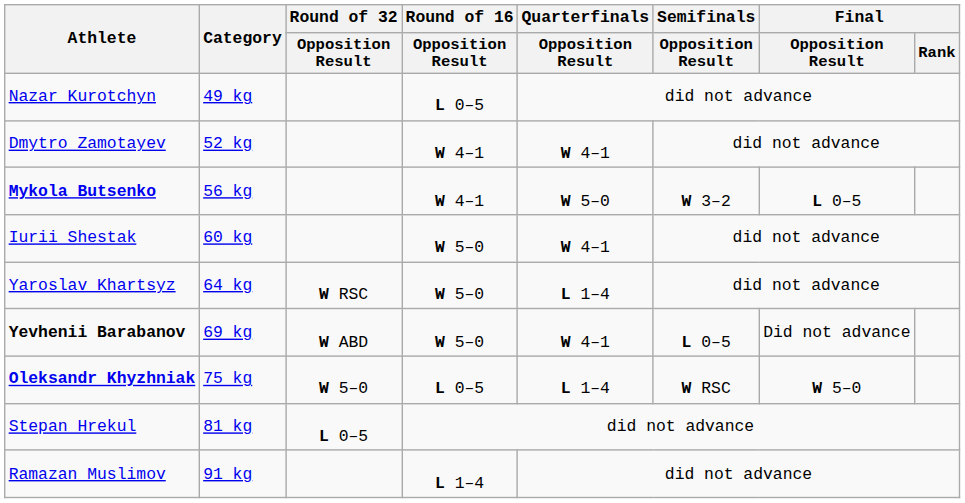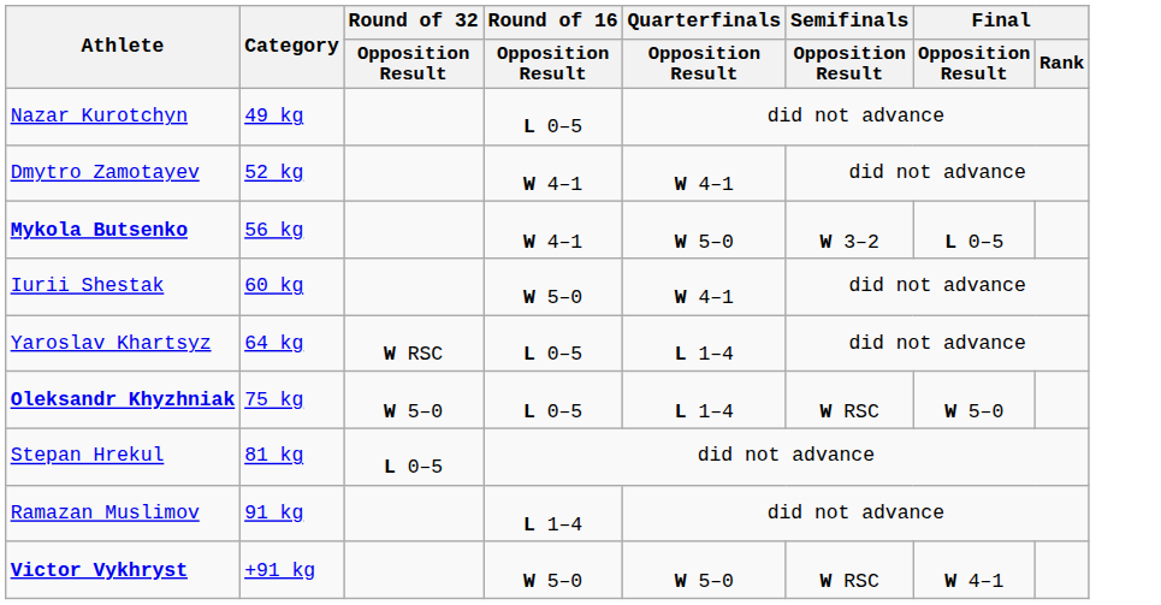Yaroslav Khartsyz | Round of 16 / Opposition Result: W 5–0 -> L 0–5
- row: Yevhenii Barabanov | 69 kg | W ABD | W 5–0 | W 4–1 | L 0–5 | Did not advance
+ row: Victor Vykhryst | +91 kg | W 5–0 | W 5–0 | W RSC | W 4–1
